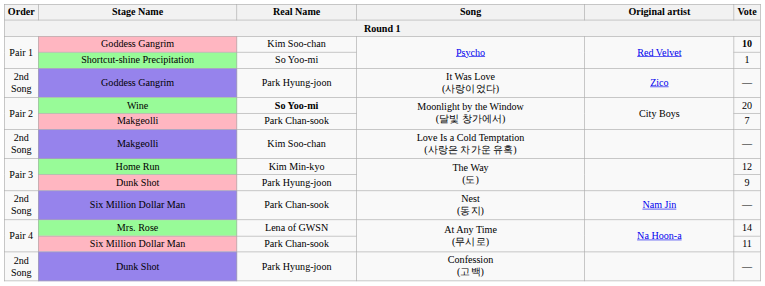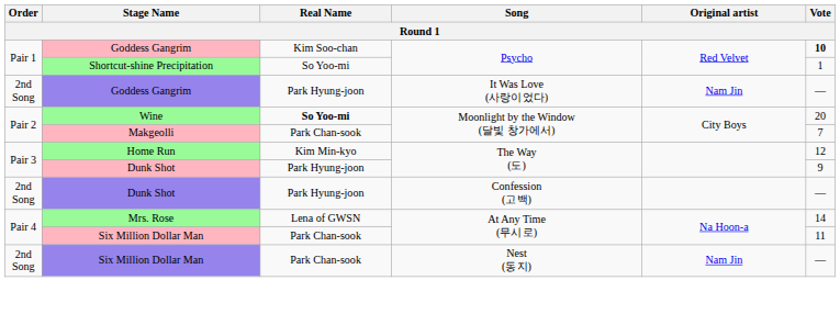Goddess Gangrim / It Was Love (사랑이었다) | Original artist: Zico -> Nam Jin
- row: 2nd Song | Makgeolli | Kim Soo-chan | Love Is a Cold Temptation (사랑은 차가운 유혹) | —
rows swapped: Dunk Shot / Confession (고백) <-> Six Million Dollar Man / Nest (동지)
